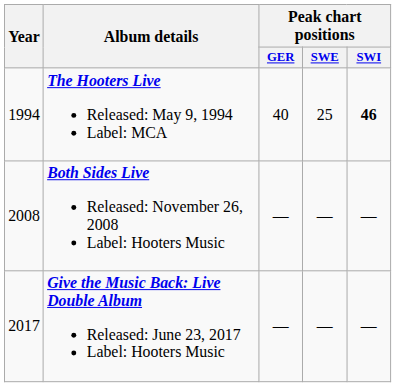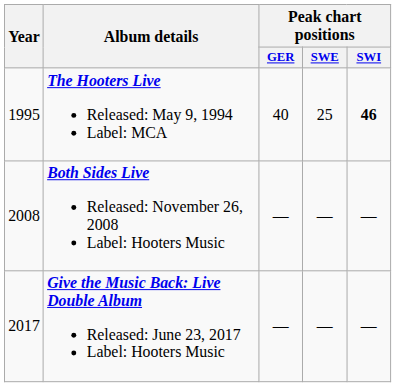The Hooters Live Released: May 9, 1994 Label: MCA | Year: 1994 -> 1995
